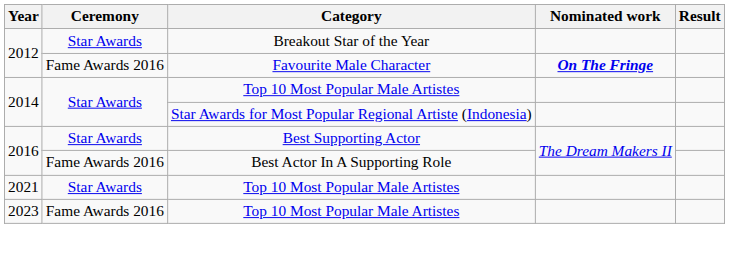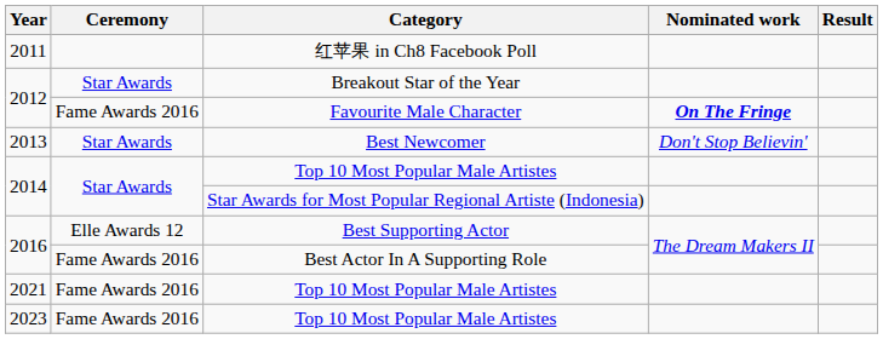+ row: 2011 | 红苹果 in Ch8 Facebook Poll
+ row: 2013 | Star Awards | Best Newcomer | Don't Stop Believin'
Best Supporting Actor | Ceremony: Star Awards -> Elle Awards 12
2021 / Top 10 Most Popular Male Artistes | Ceremony: Star Awards -> Fame Awards 2016
